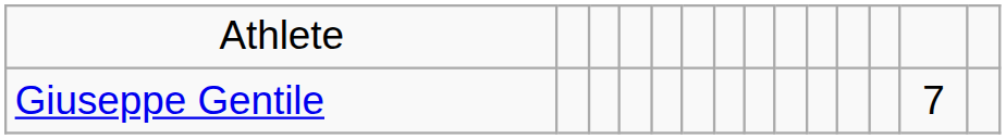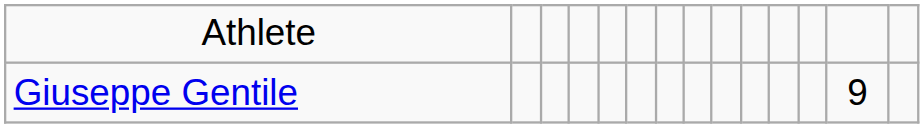Giuseppe Gentile | column 13: 7 -> 9
